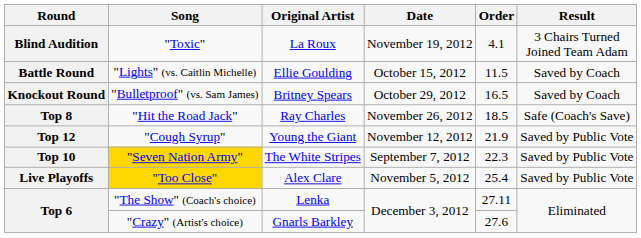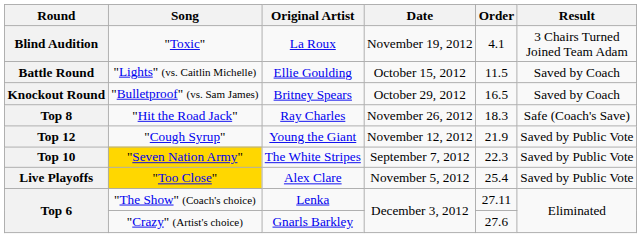"Hit the Road Jack" | Order: 18.5 -> 18.3
